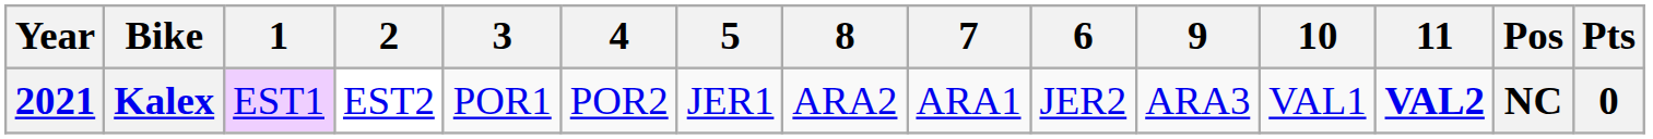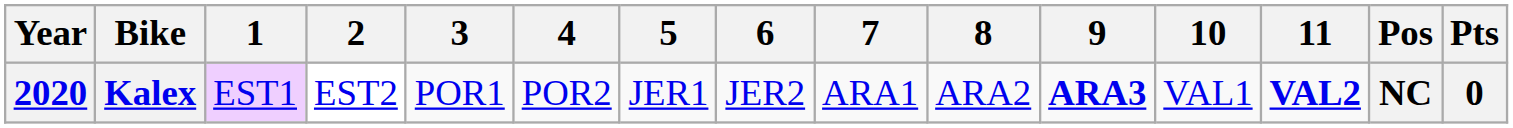columns swapped: 6 <-> 8
Kalex | Year: 2021 -> 2020
Kalex | 9: normal -> bold
